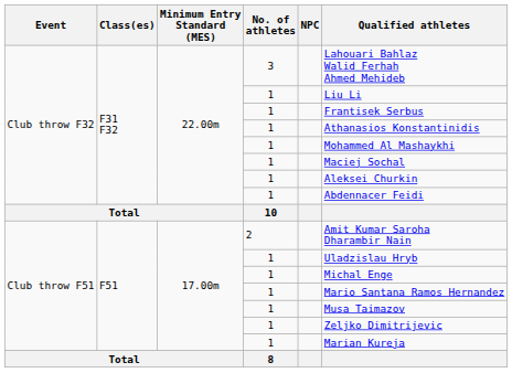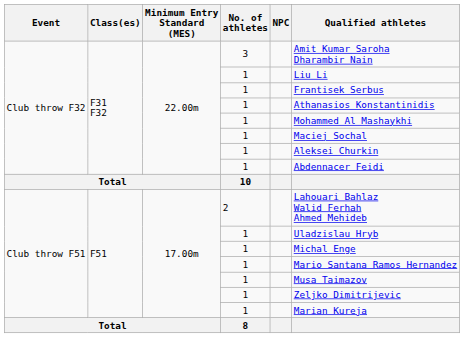3 | Qualified athletes: Lahouari Bahlaz Walid Ferhah Ahmed Mehideb -> Amit Kumar Saroha Dharambir Nain
2 | Qualified athletes: Amit Kumar Saroha Dharambir Nain -> Lahouari Bahlaz Walid Ferhah Ahmed Mehideb
